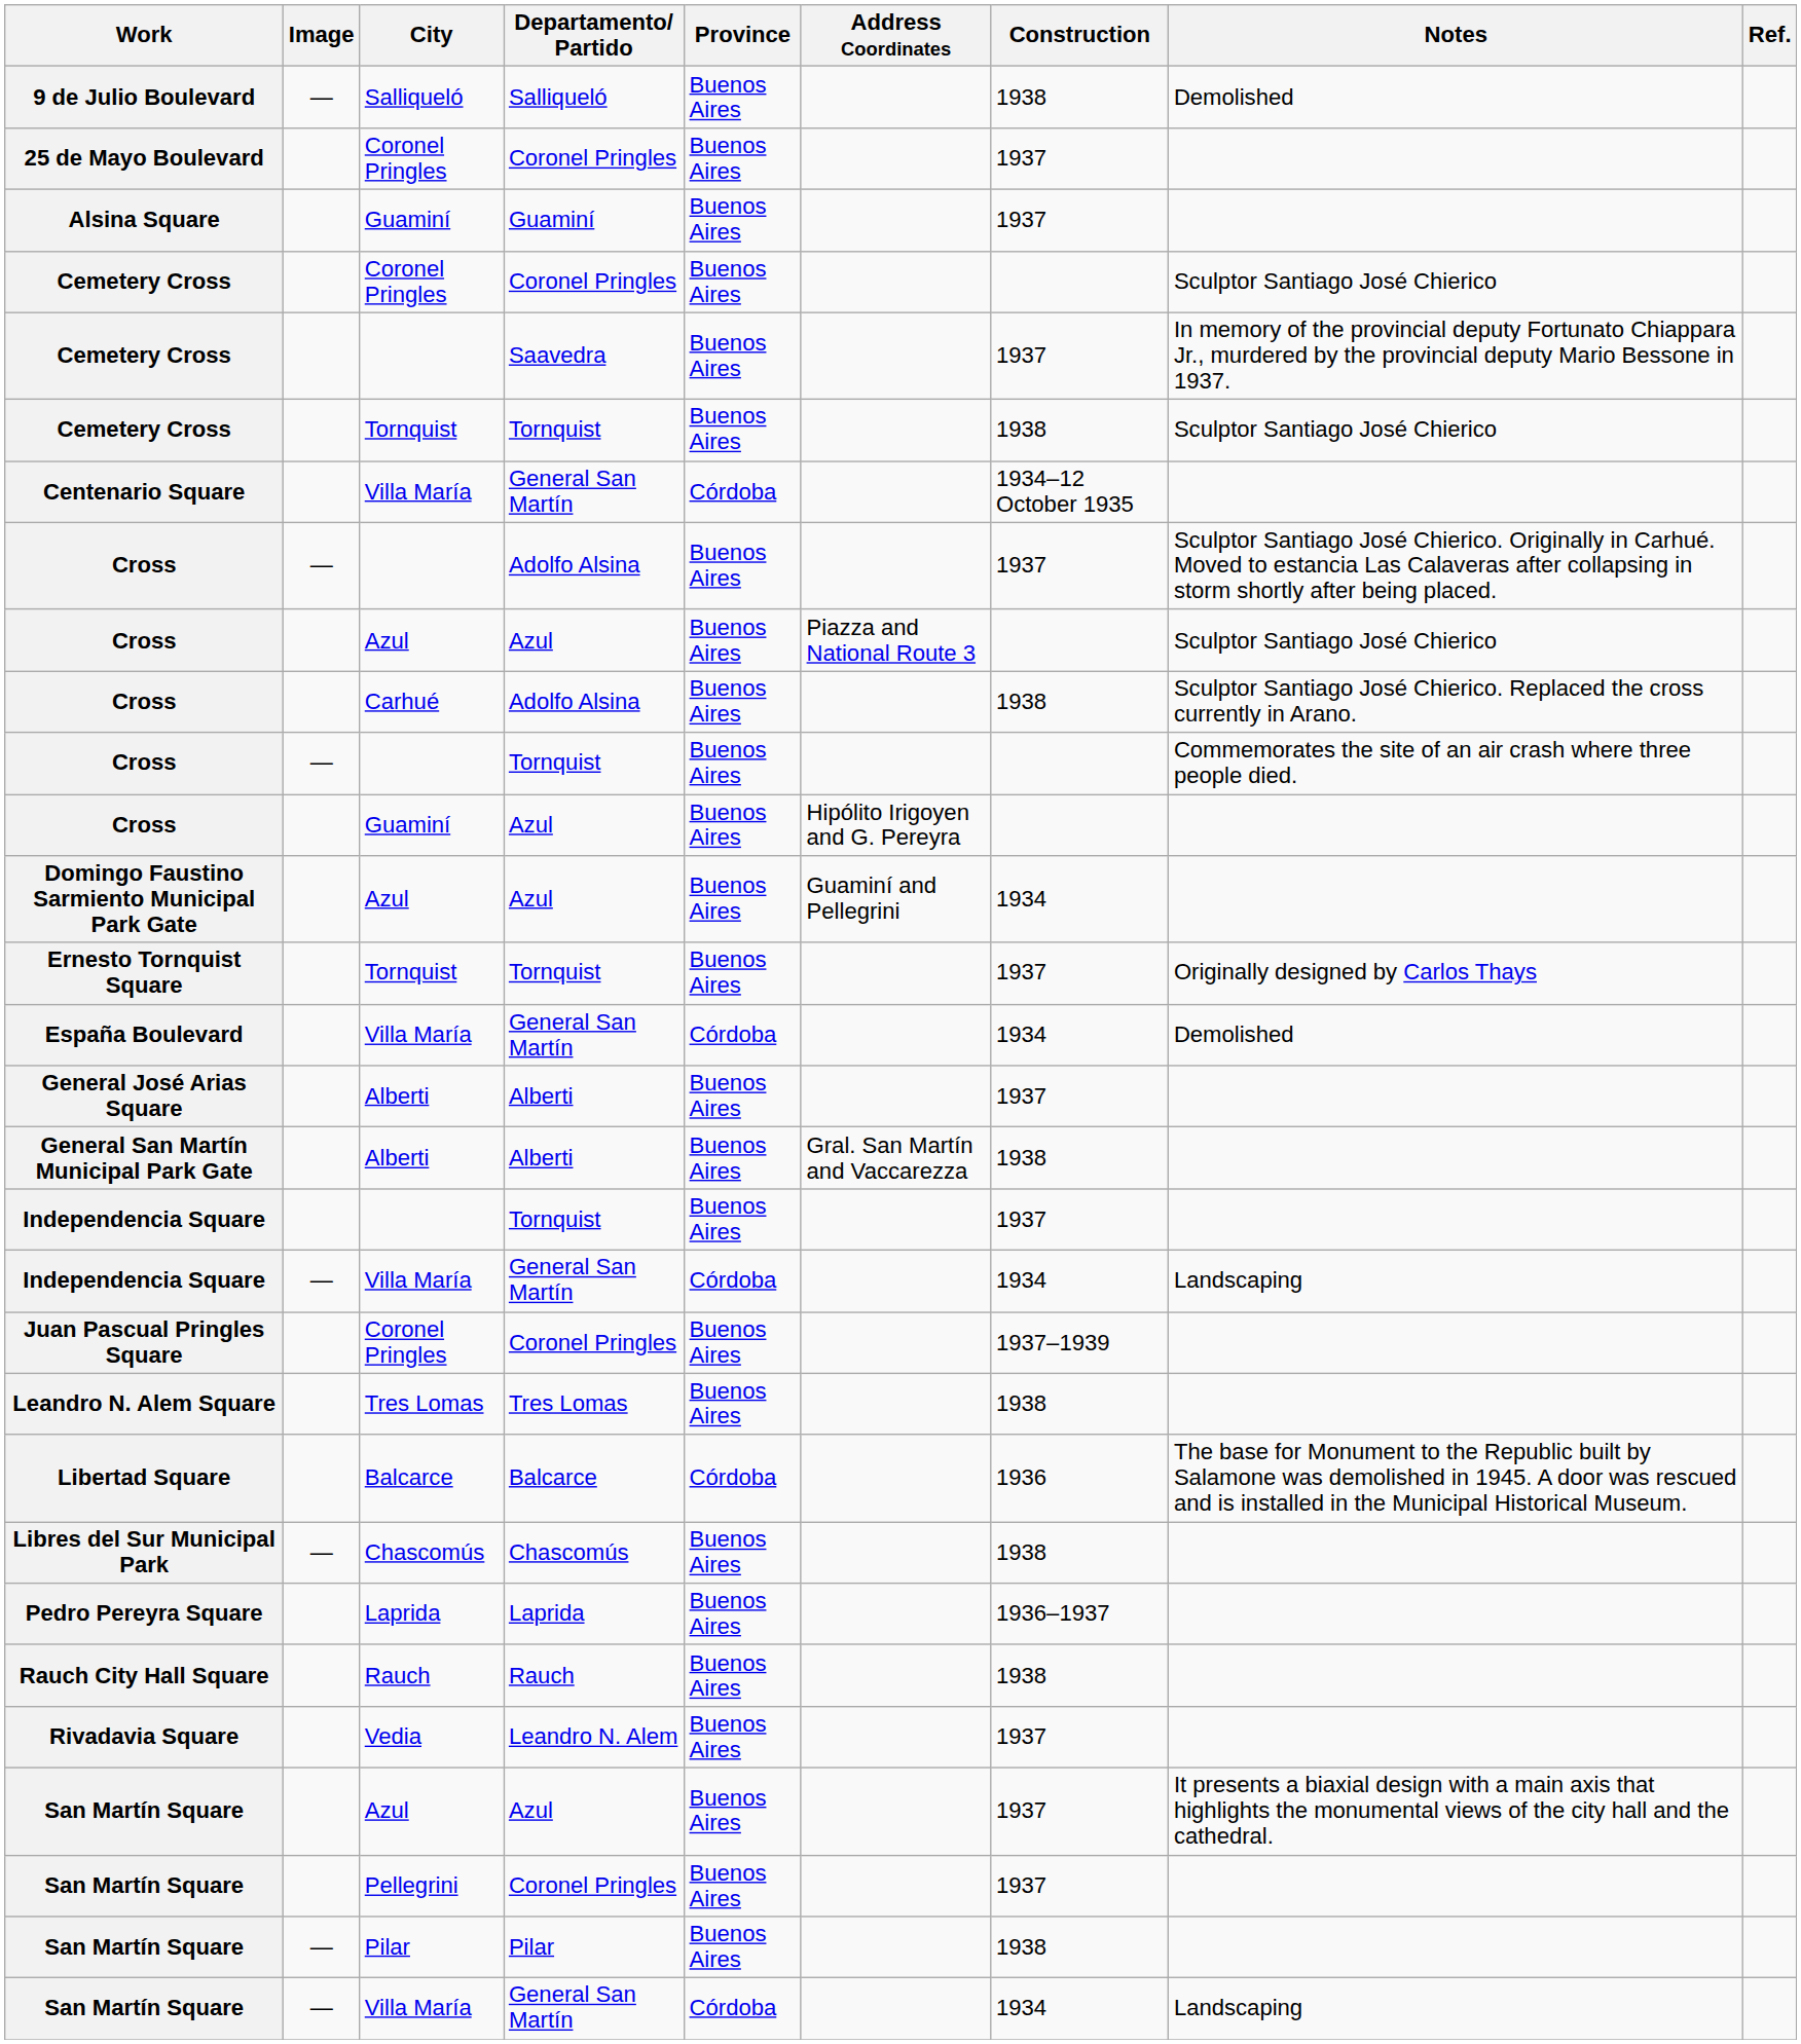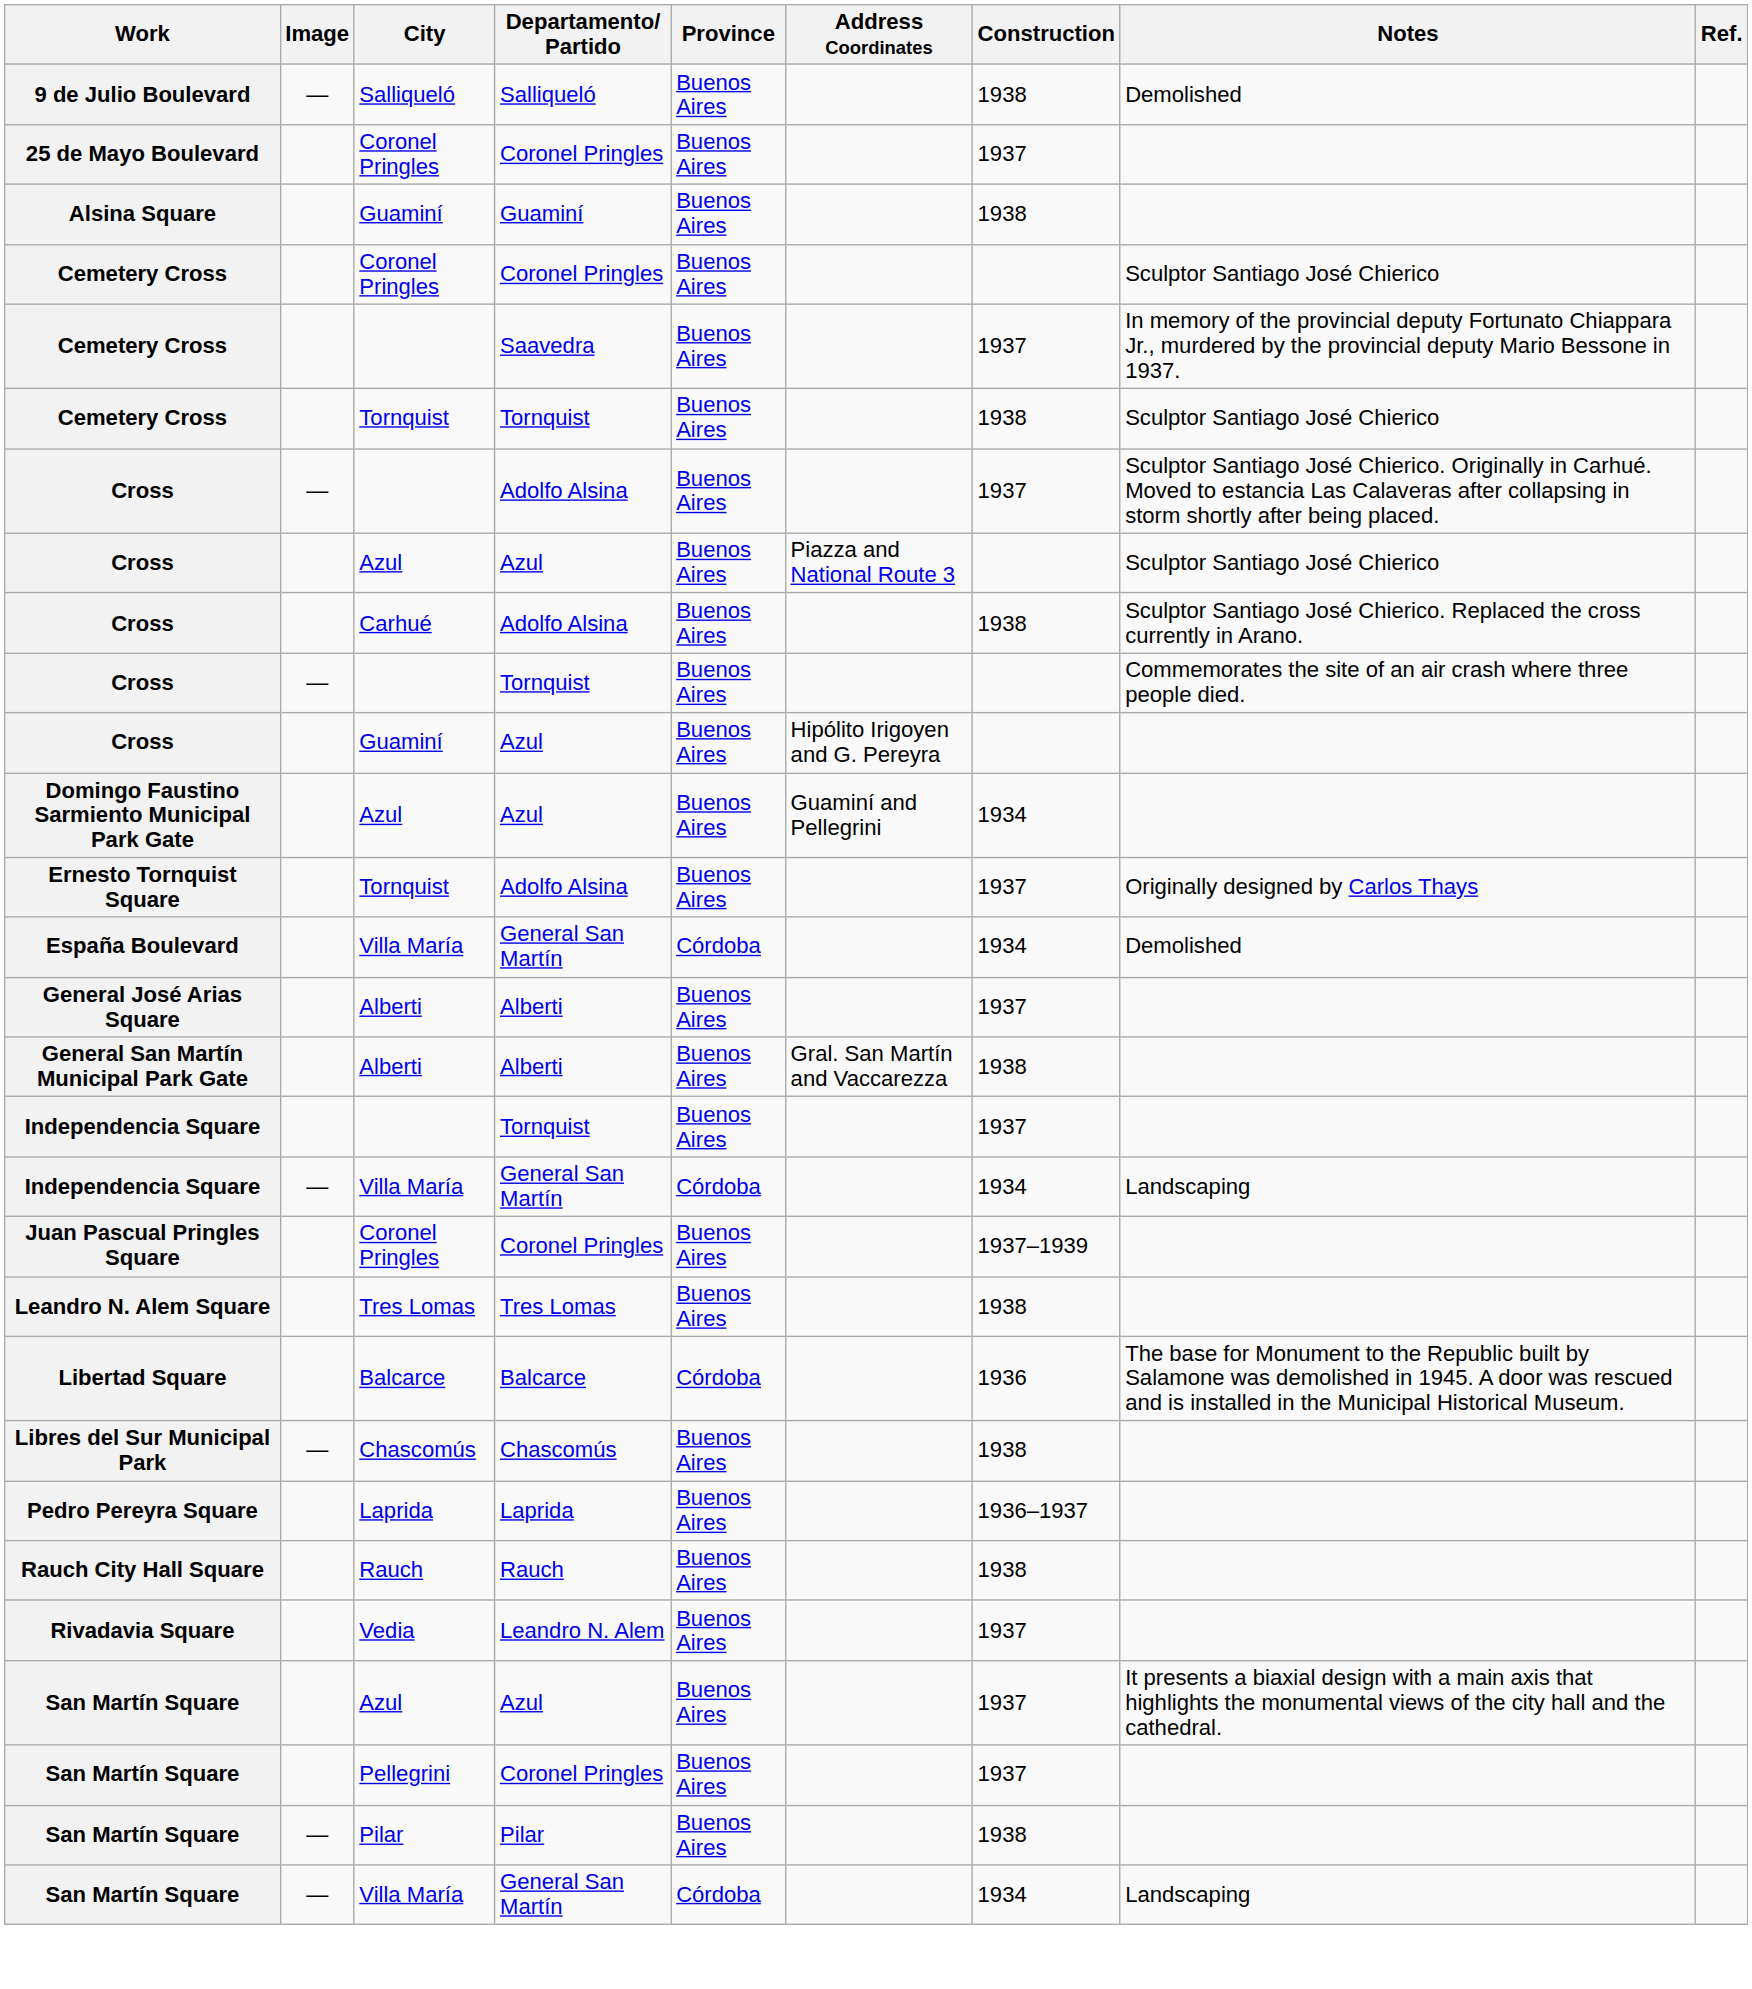Alsina Square | Construction: 1937 -> 1938
- row: Centenario Square | Villa María | General San Martín | Córdoba | 1934–12 October 1935
Ernesto Tornquist Square | Departamento/ Partido: Tornquist -> Adolfo Alsina
